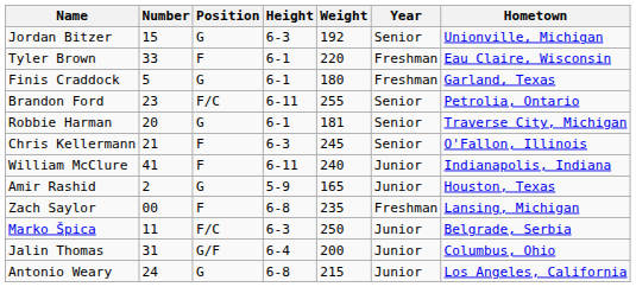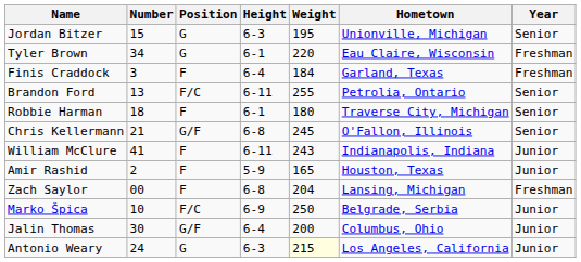columns swapped: Year <-> Hometown
Jordan Bitzer | Weight: 192 -> 195
Tyler Brown | Number: 33 -> 34
Tyler Brown | Position: F -> G
Finis Craddock | Number: 5 -> 3
Finis Craddock | Position: G -> F
Finis Craddock | Height: 6-1 -> 6-4
Finis Craddock | Weight: 180 -> 184
Brandon Ford | Number: 23 -> 13
Robbie Harman | Number: 20 -> 18
Robbie Harman | Position: G -> F
Robbie Harman | Weight: 181 -> 180
Chris Kellermann | Position: F -> G/F
Chris Kellermann | Height: 6-3 -> 6-8
William McClure | Weight: 240 -> 243
Amir Rashid | Position: G -> F
Zach Saylor | Weight: 235 -> 204
Marko Špica | Number: 11 -> 10
Marko Špica | Height: 6-3 -> 6-9
Jalin Thomas | Number: 31 -> 30
Antonio Weary | Height: 6-8 -> 6-3
Antonio Weary | Weight: no background -> lightyellow background
